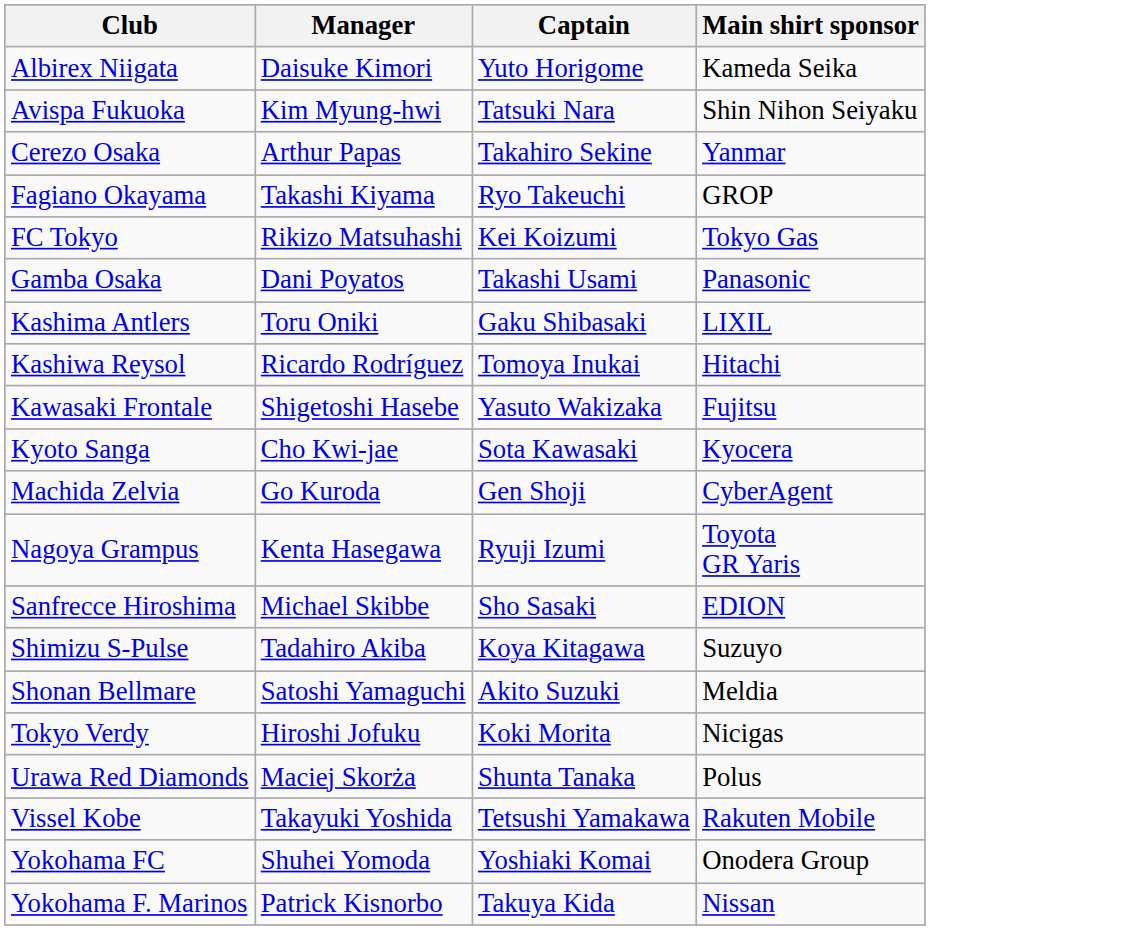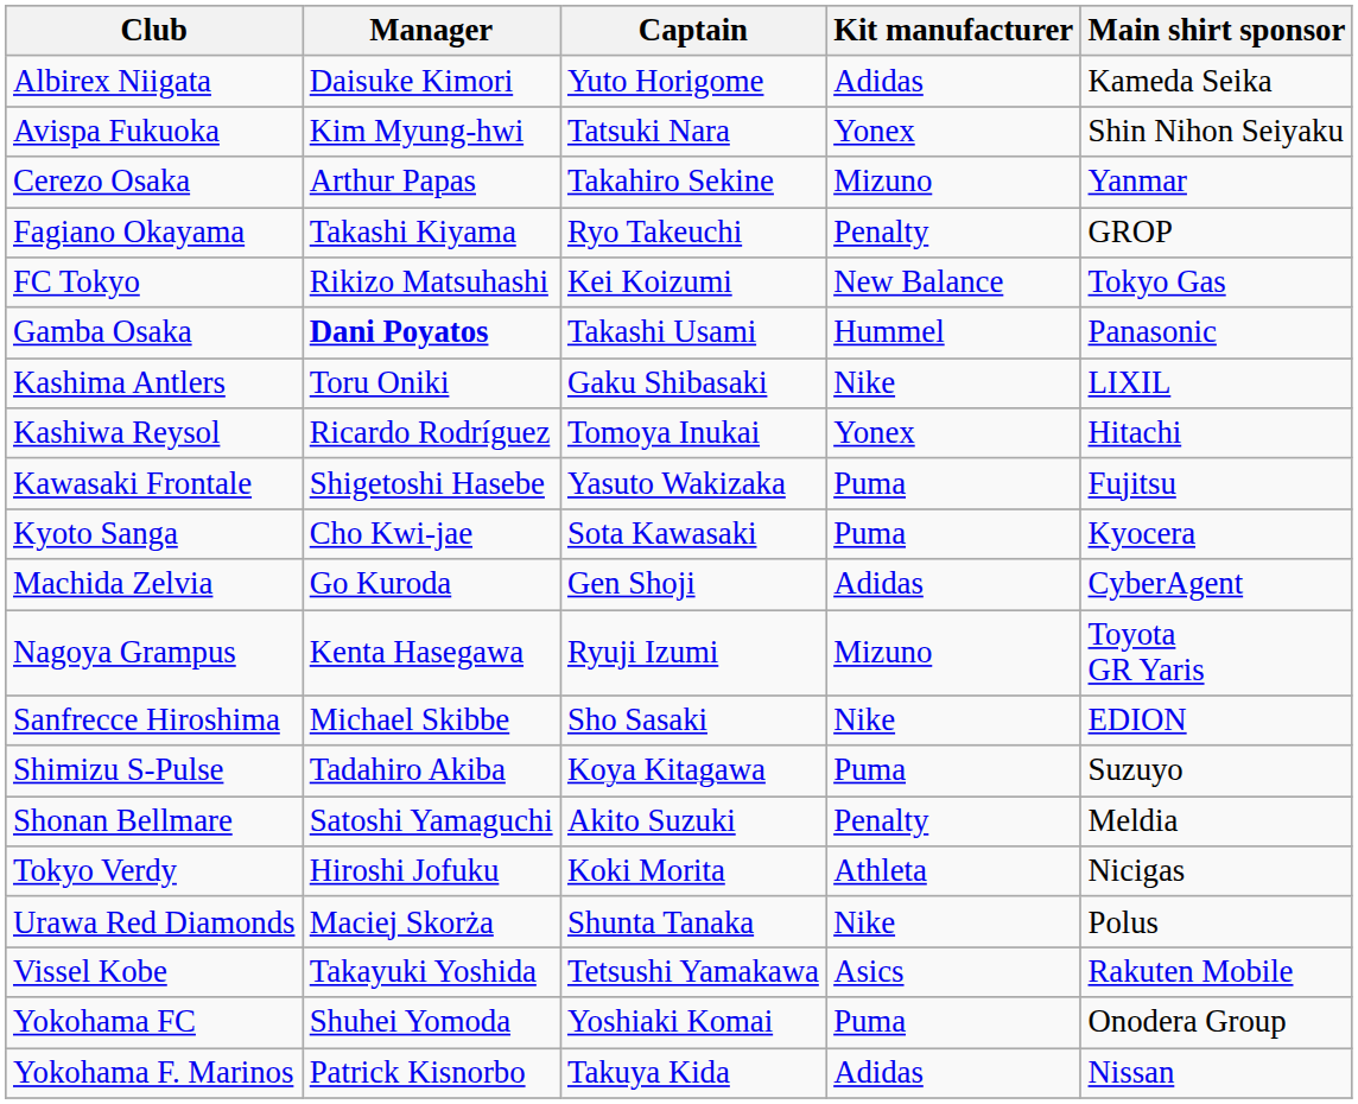+ column: Kit manufacturer | Adidas | Yonex | Mizuno | Penalty | New Balance | Hummel | Nike | Yonex | Puma | Puma | Adidas | Mizuno | Nike | Puma | Penalty | Athleta | Nike | Asics | Puma | Adidas
Gamba Osaka | Manager: normal -> bold
